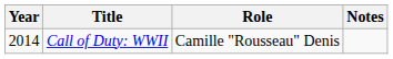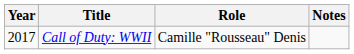Call of Duty: WWII | Year: 2014 -> 2017
